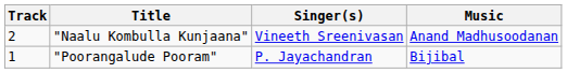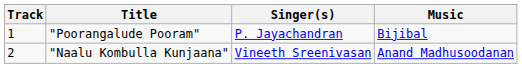rows swapped: "Poorangalude Pooram" <-> "Naalu Kombulla Kunjaana"
